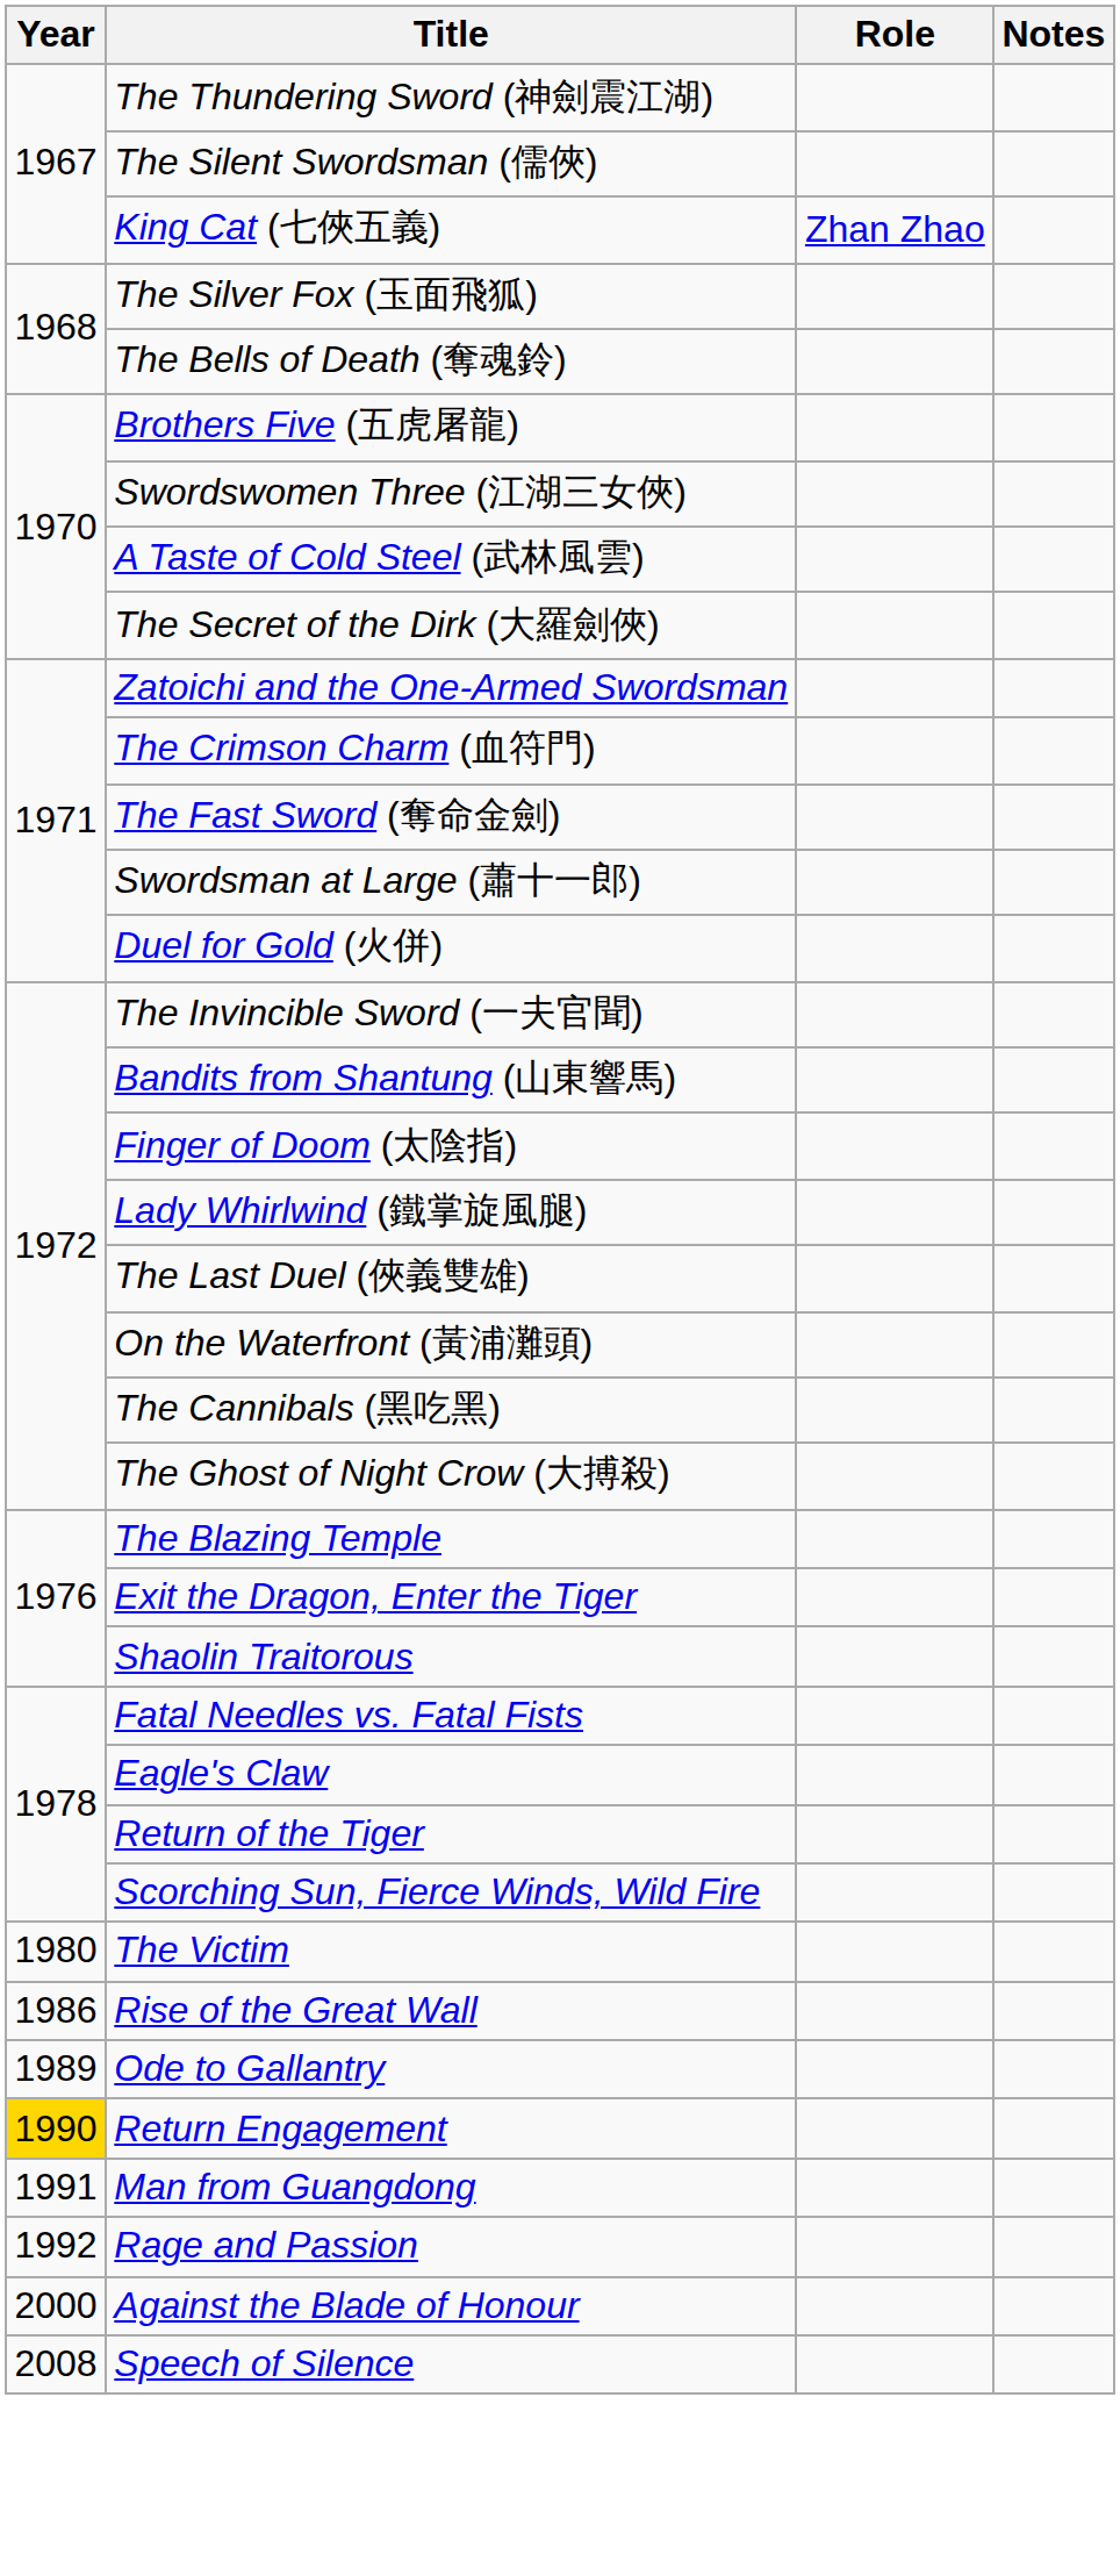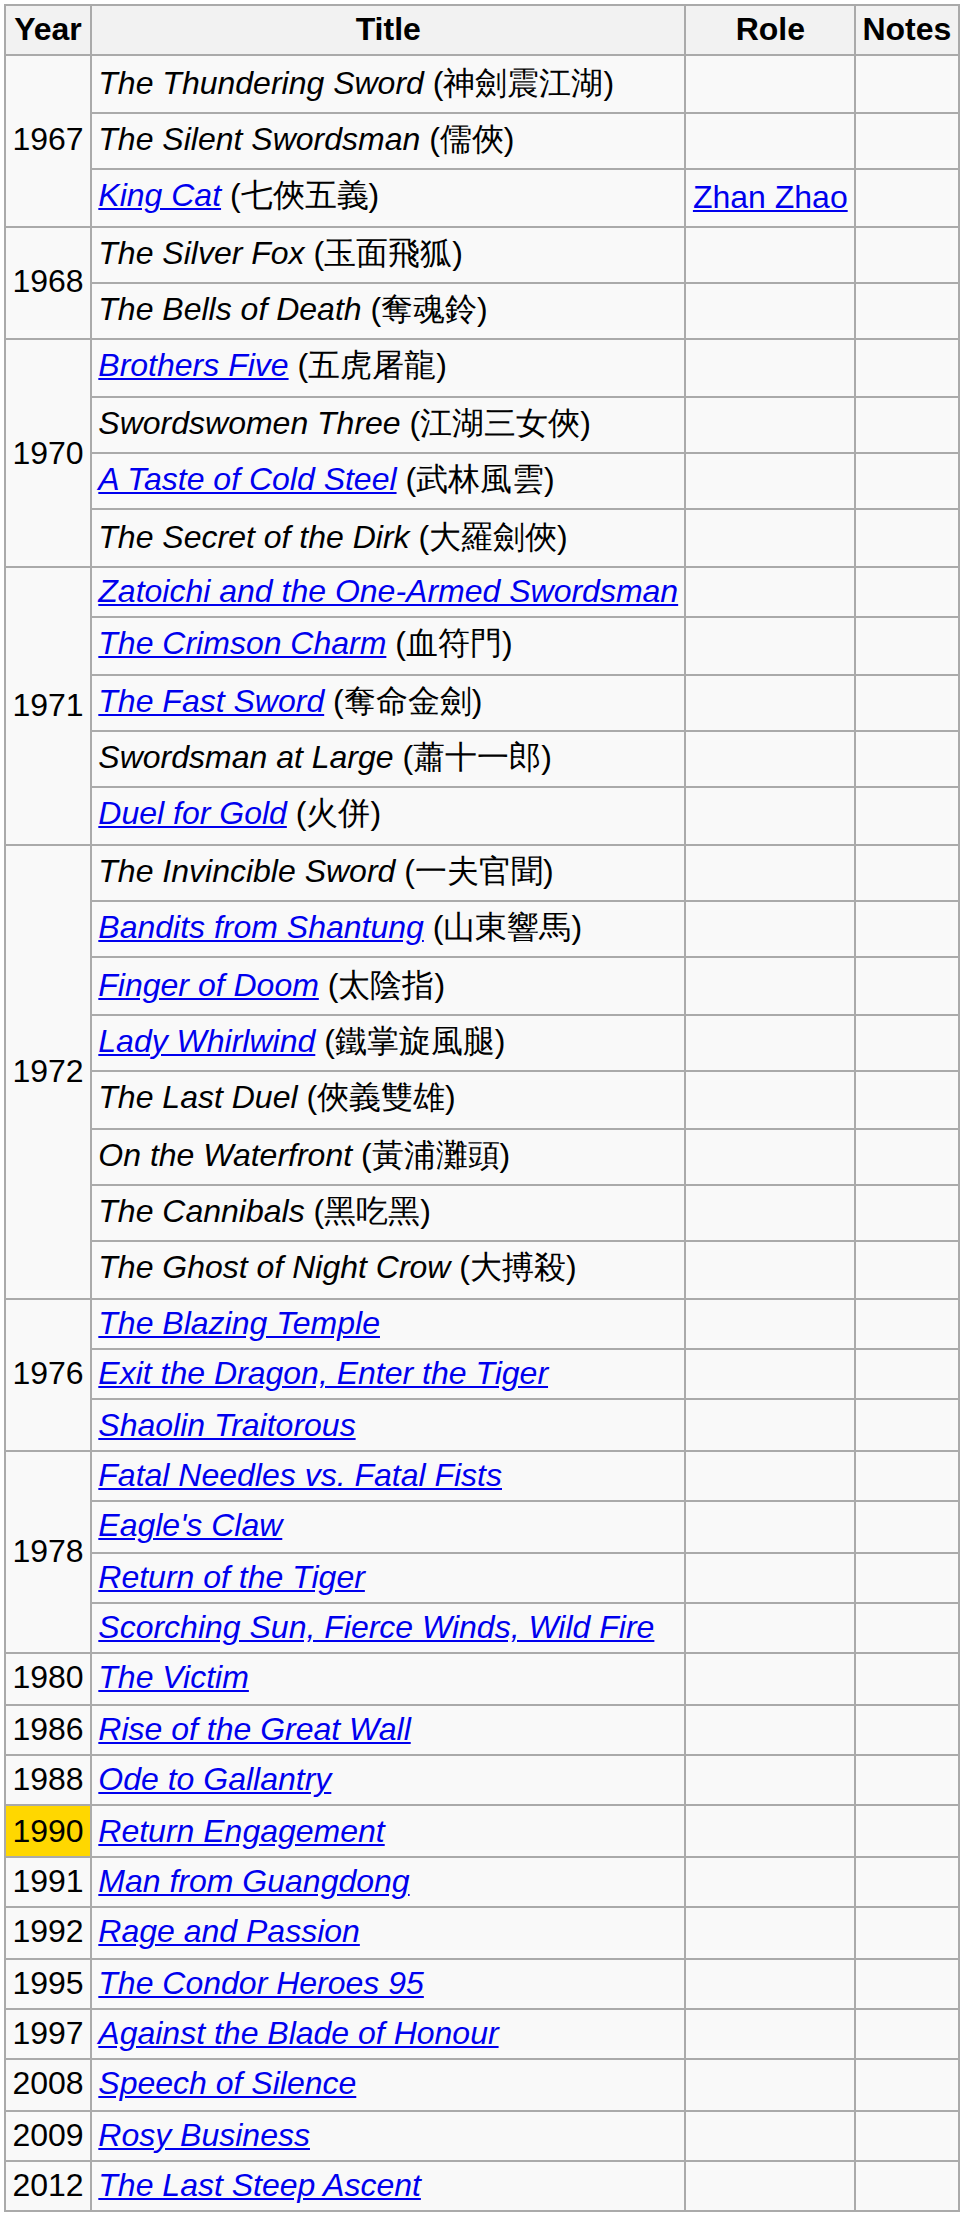Ode to Gallantry | Year: 1989 -> 1988
+ row: 1995 | The Condor Heroes 95
Against the Blade of Honour | Year: 2000 -> 1997
+ row: 2009 | Rosy Business
+ row: 2012 | The Last Steep Ascent
